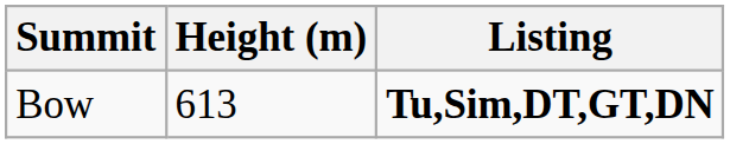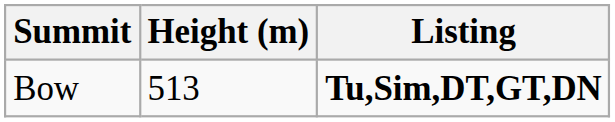Bow | Height (m): 613 -> 513
